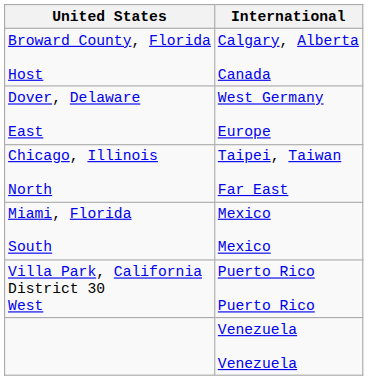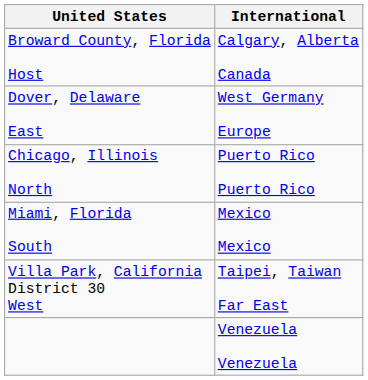Chicago, Illinois North | International: Taipei, Taiwan Far East -> Puerto Rico Puerto Rico
Villa Park, California District 30 West | International: Puerto Rico Puerto Rico -> Taipei, Taiwan Far East
